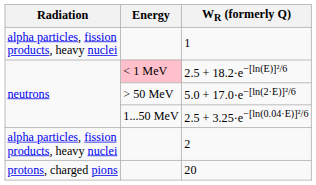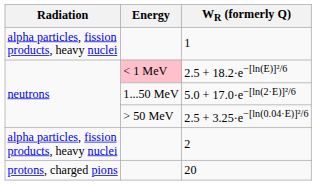5.0 + 17.0·e−[ln(2·E)]²/6 | Energy: > 50 MeV -> 1...50 MeV
2.5 + 3.25·e−[ln(0.04·E)]²/6 | Energy: 1...50 MeV -> > 50 MeV
